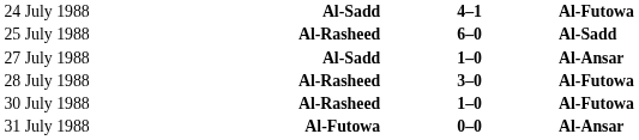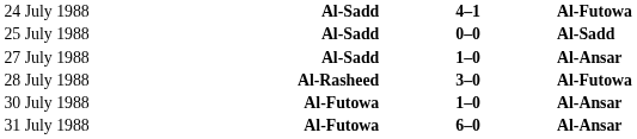25 July 1988 | column 2: Al-Rasheed -> Al-Sadd
25 July 1988 | column 3: 6–0 -> 0–0
30 July 1988 | column 2: Al-Rasheed -> Al-Futowa
30 July 1988 | column 4: Al-Futowa -> Al-Ansar
31 July 1988 | column 3: 0–0 -> 6–0
